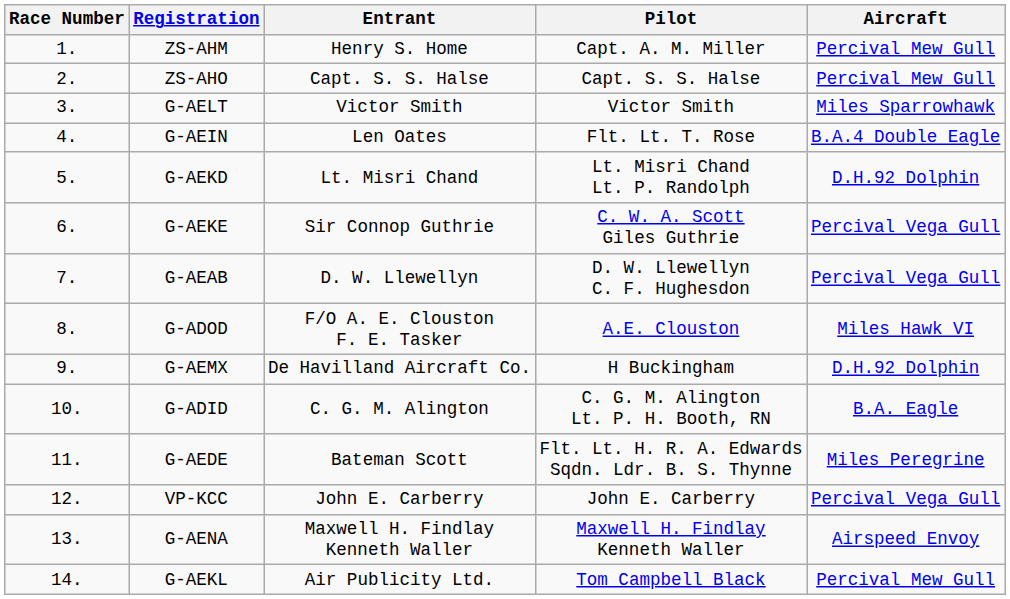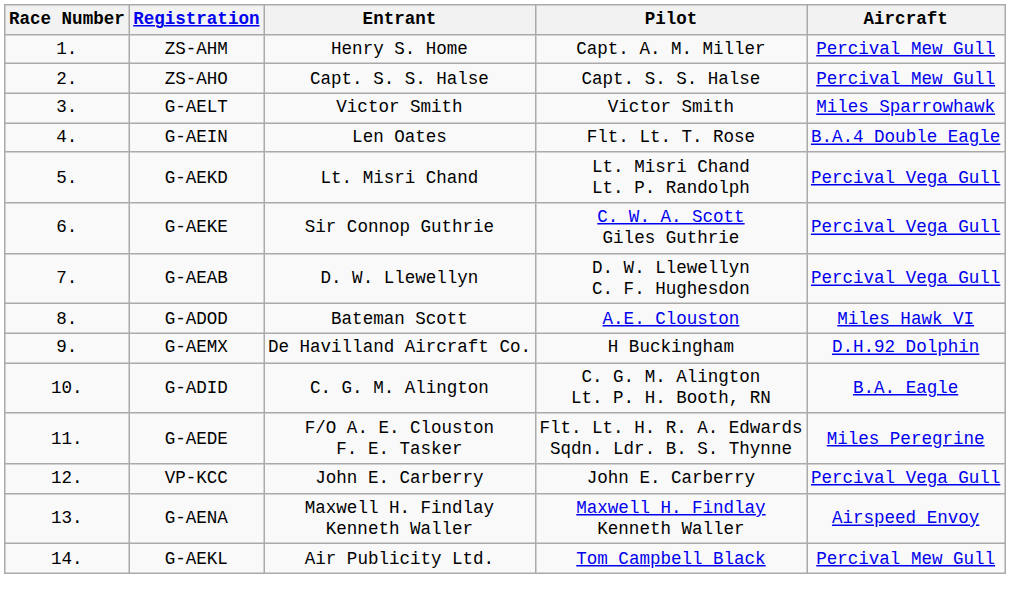G-AEKD | Aircraft: D.H.92 Dolphin -> Percival Vega Gull
G-ADOD | Entrant: F/O A. E. Clouston F. E. Tasker -> Bateman Scott
G-AEDE | Entrant: Bateman Scott -> F/O A. E. Clouston F. E. Tasker
